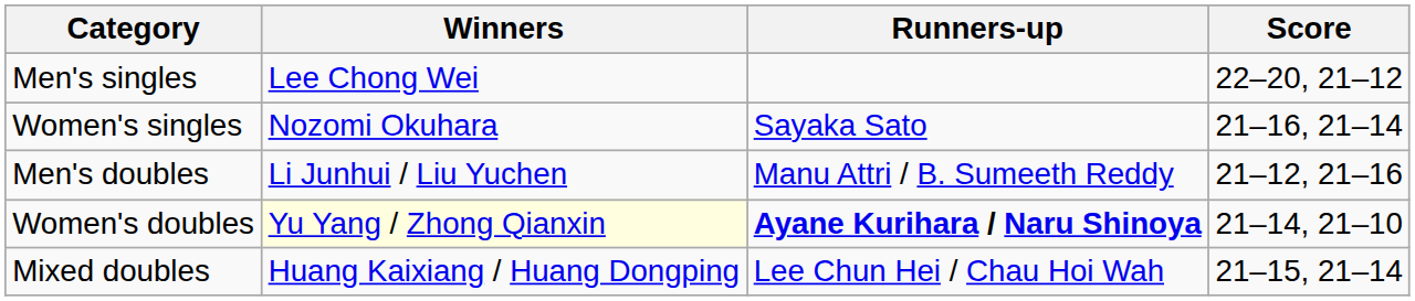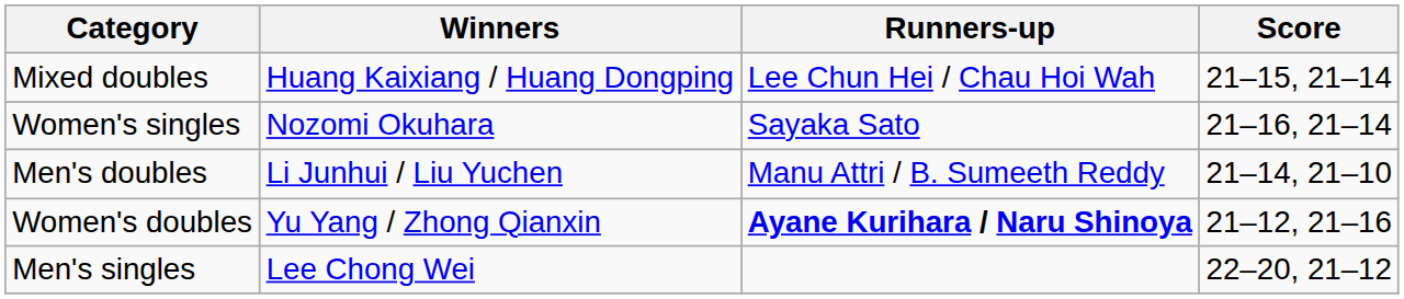rows swapped: Men's singles <-> Mixed doubles
Men's doubles | Score: 21–12, 21–16 -> 21–14, 21–10
Women's doubles | Winners: lightyellow background -> no background
Women's doubles | Score: 21–14, 21–10 -> 21–12, 21–16
